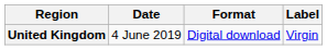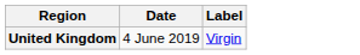- column: Format | Digital download
